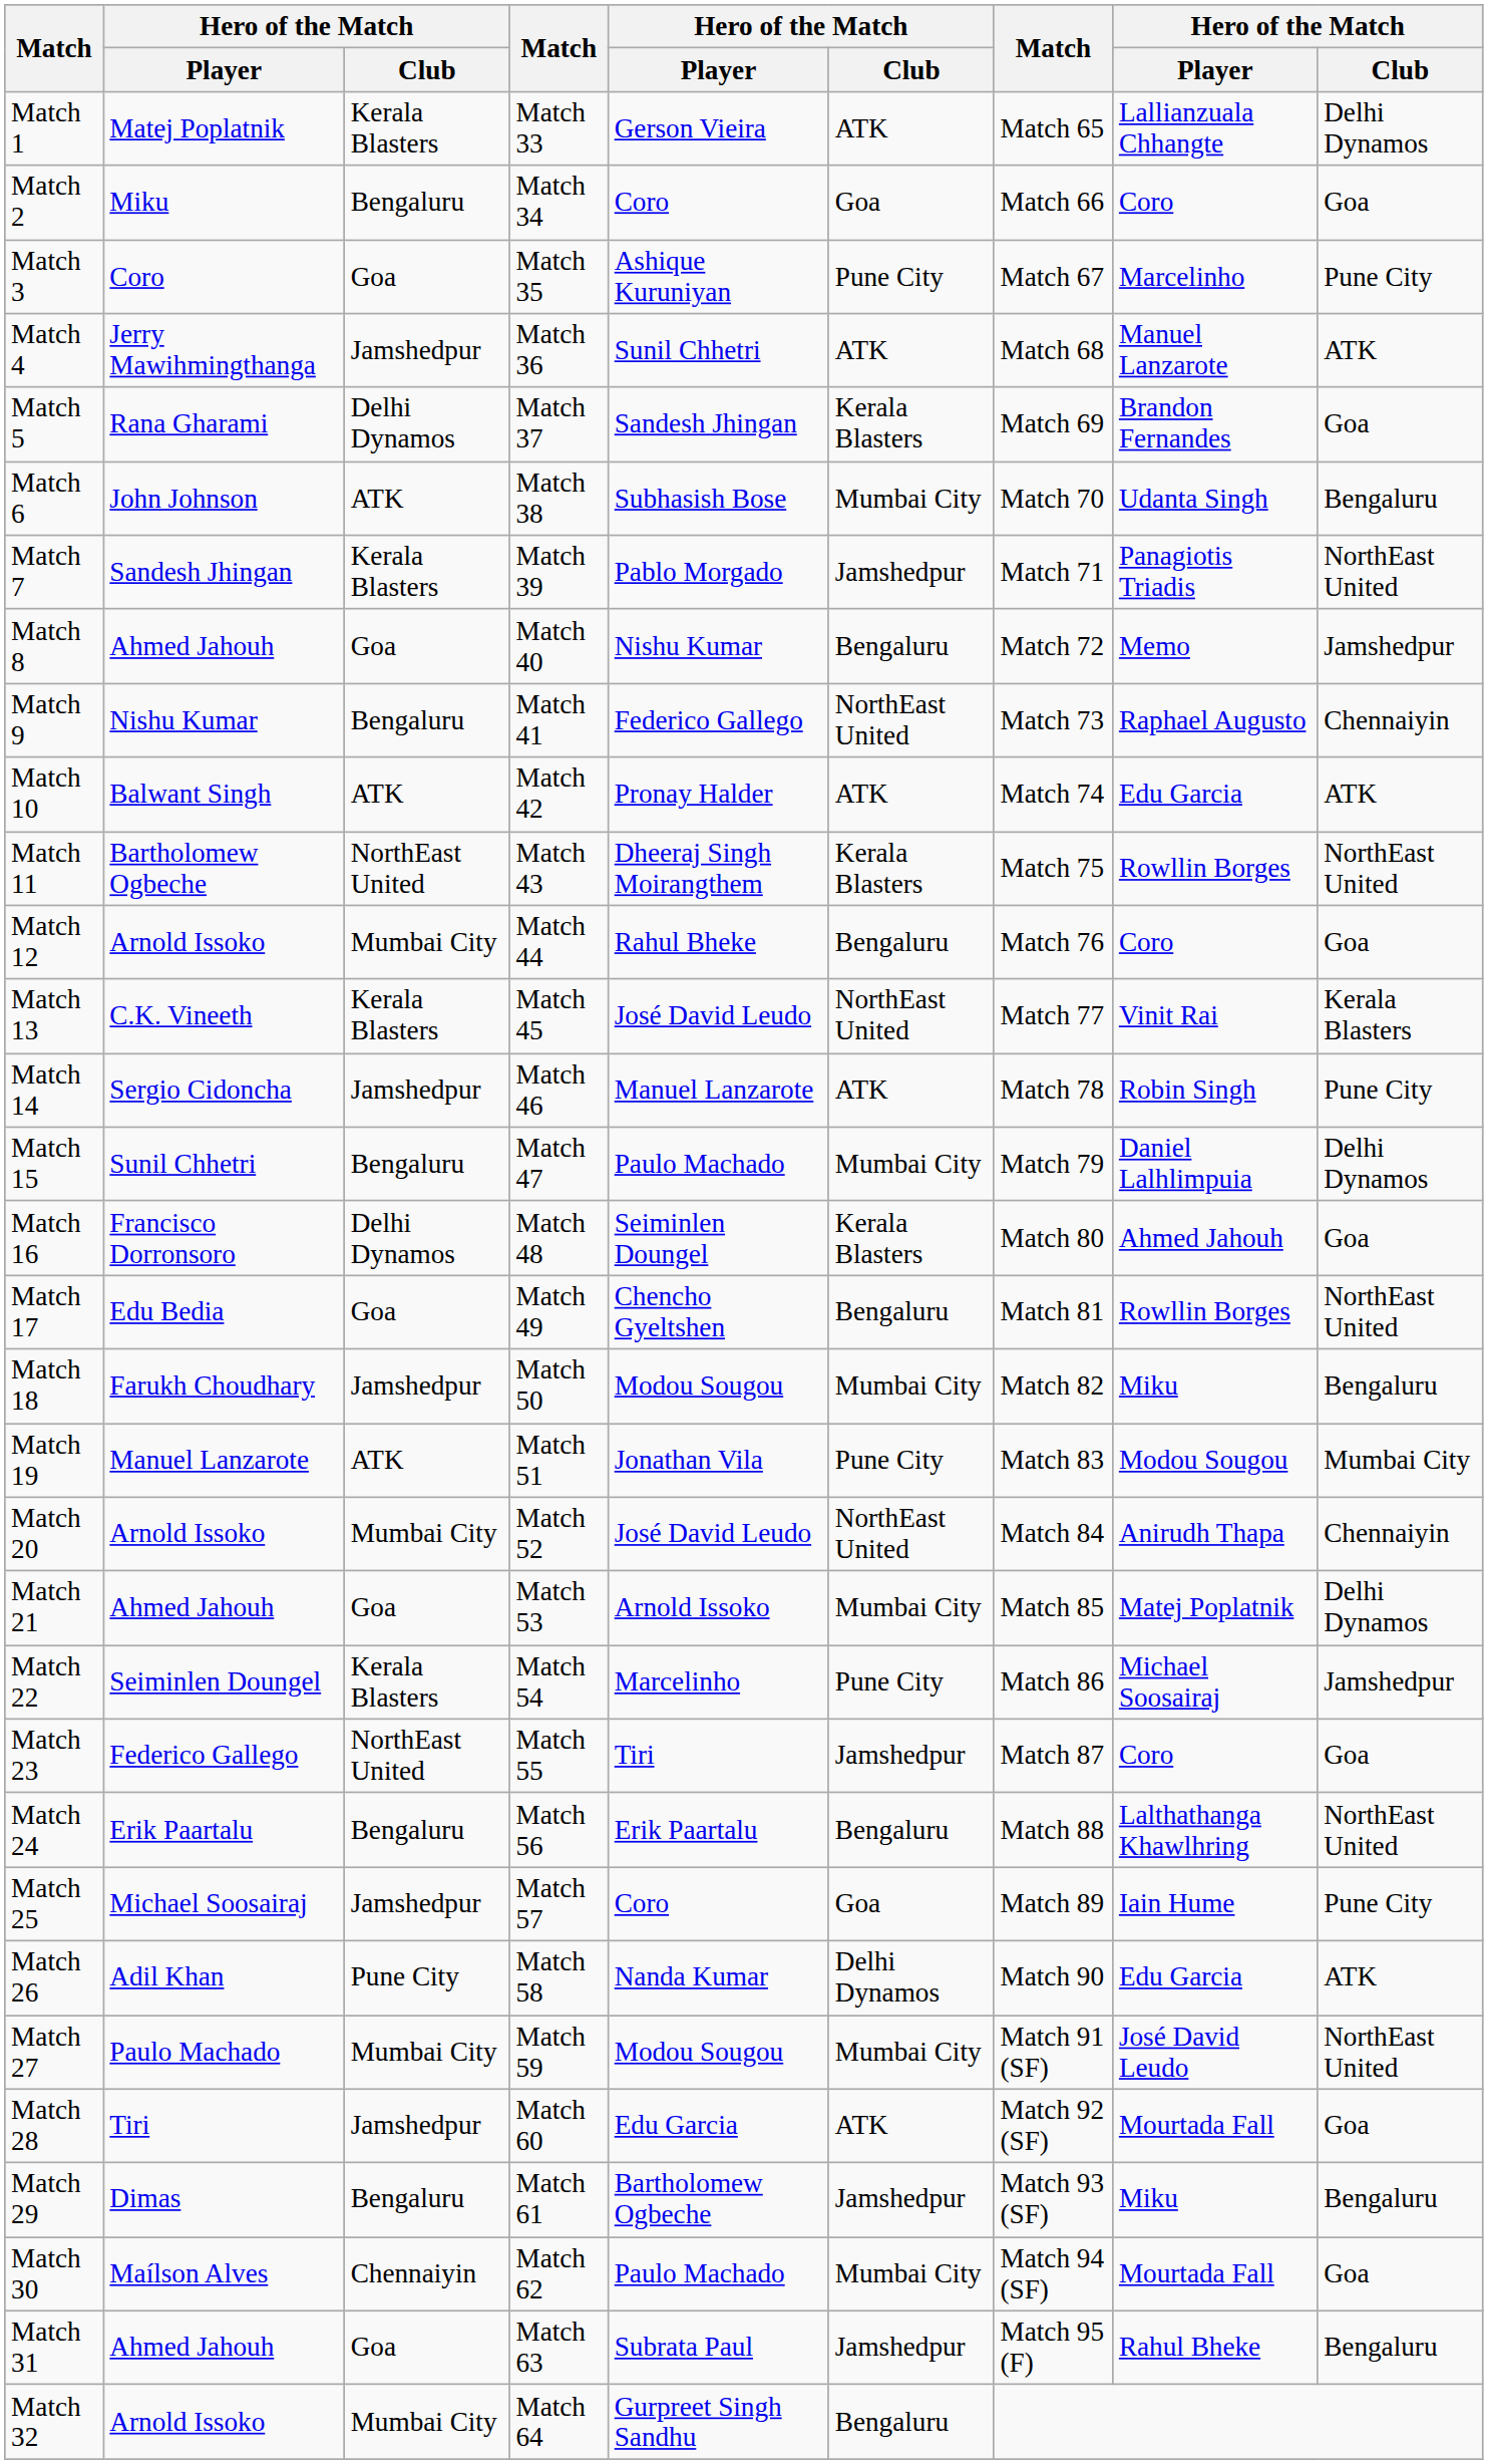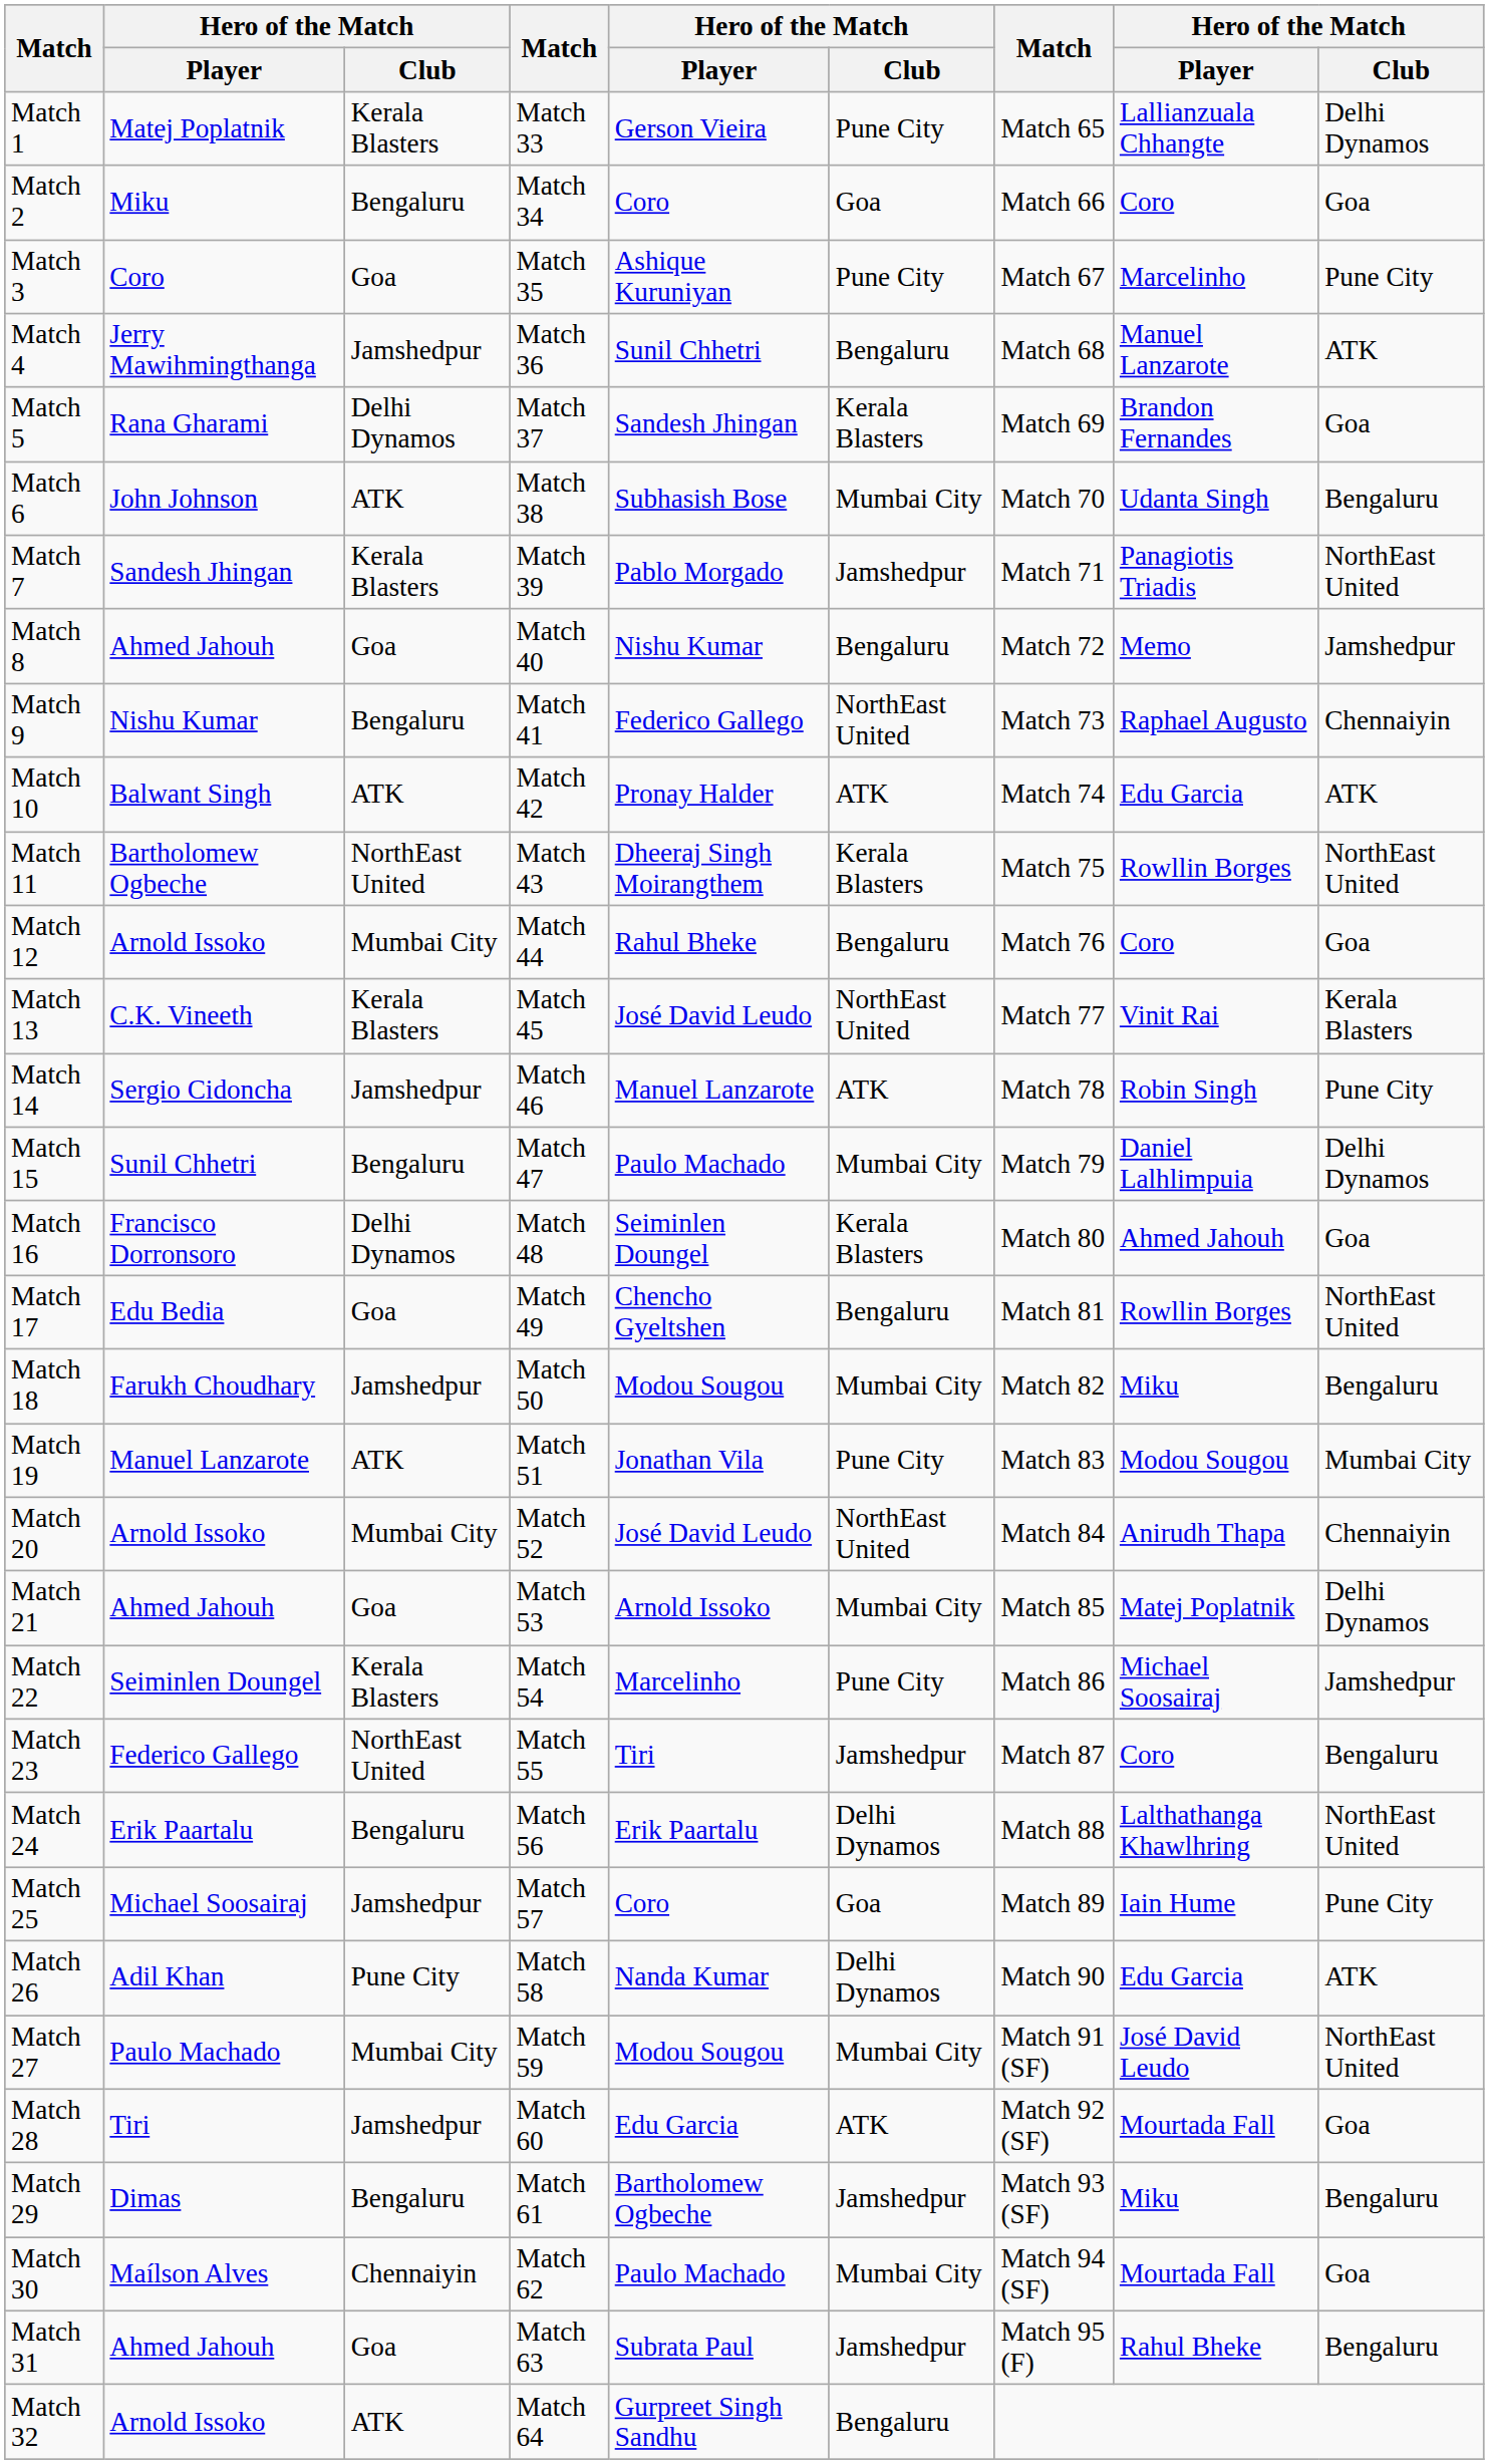Match 1 | column 6: ATK -> Pune City
Match 4 | column 6: ATK -> Bengaluru
Match 23 | column 9: Goa -> Bengaluru
Match 24 | column 6: Bengaluru -> Delhi Dynamos
Match 32 | column 3: Mumbai City -> ATK
